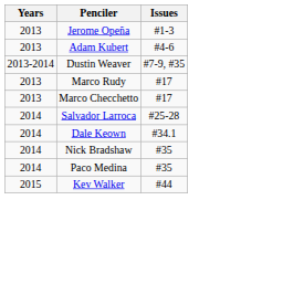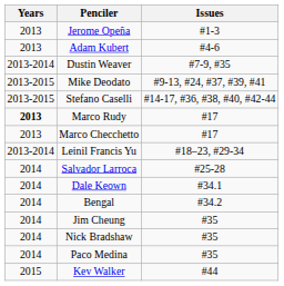+ row: 2013-2015 | Mike Deodato | #9-13, #24, #37, #39, #41
+ row: 2013-2015 | Stefano Caselli | #14-17, #36, #38, #40, #42-44
Marco Rudy | Years: normal -> bold
+ row: 2013-2014 | Leinil Francis Yu | #18–23, #29-34
+ row: 2014 | Bengal | #34.2
+ row: 2014 | Jim Cheung | #35
